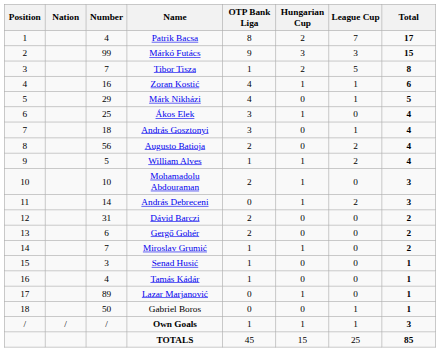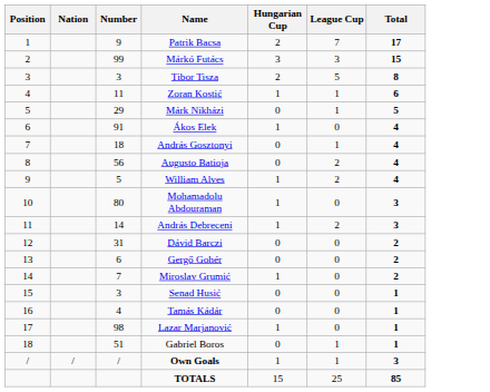- column: OTP Bank Liga | 8 | 9 | 1 | 4 | 4 | 3 | 3 | 2 | 1 | 2 | 0 | 2 | 2 | 1 | 1 | 1 | 0 | 0 | 1 | 45
Patrik Bacsa | Number: 4 -> 9
Tibor Tisza | Number: 7 -> 3
Zoran Kostić | Number: 16 -> 11
Ákos Elek | Number: 25 -> 91
Mohamadolu Abdouraman | Number: 10 -> 80
Lazar Marjanović | Number: 89 -> 98
Gabriel Boros | Number: 50 -> 51
